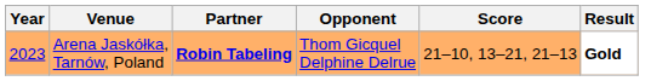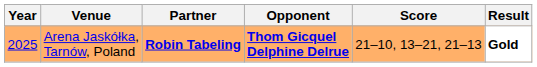Arena Jaskółka, Tarnów, Poland | Year: 2023 -> 2025
Arena Jaskółka, Tarnów, Poland | Opponent: normal -> bold
